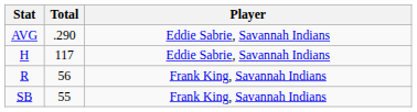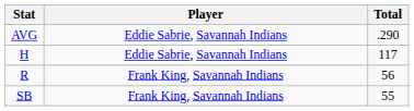columns swapped: Player <-> Total
